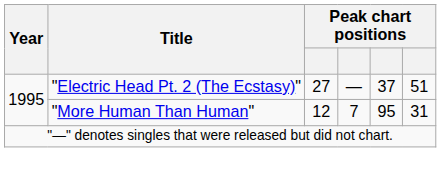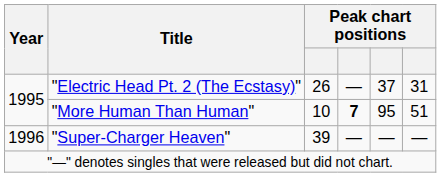"Electric Head Pt. 2 (The Ecstasy)" | column 3: 27 -> 26
"Electric Head Pt. 2 (The Ecstasy)" | column 6: 51 -> 31
"More Human Than Human" | column 3: 12 -> 10
"More Human Than Human" | column 4: normal -> bold
"More Human Than Human" | column 6: 31 -> 51
+ row: 1996 | "Super-Charger Heaven" | 39 | — | — | —
